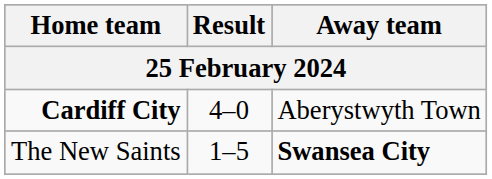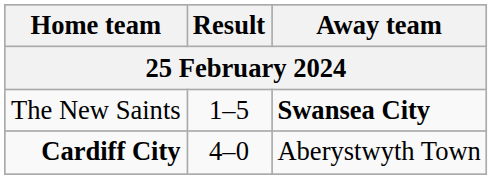rows swapped: Cardiff City <-> The New Saints
